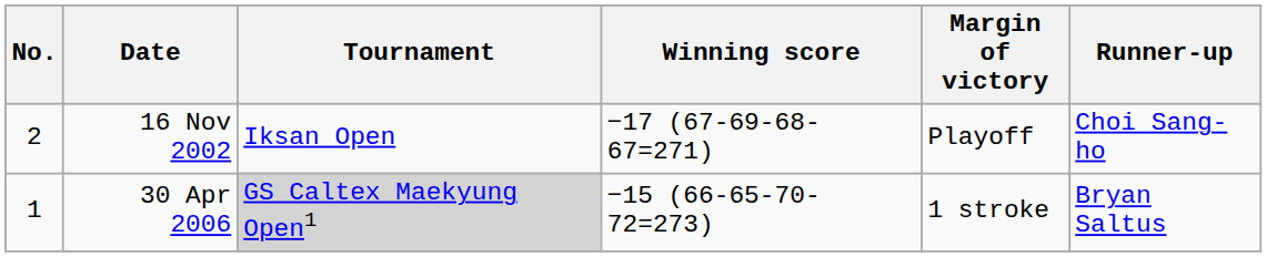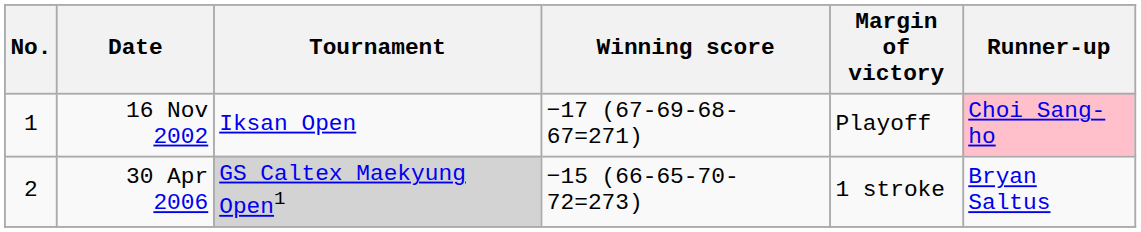16 Nov 2002 | No.: 2 -> 1
16 Nov 2002 | Runner-up: no background -> pink background
30 Apr 2006 | No.: 1 -> 2
